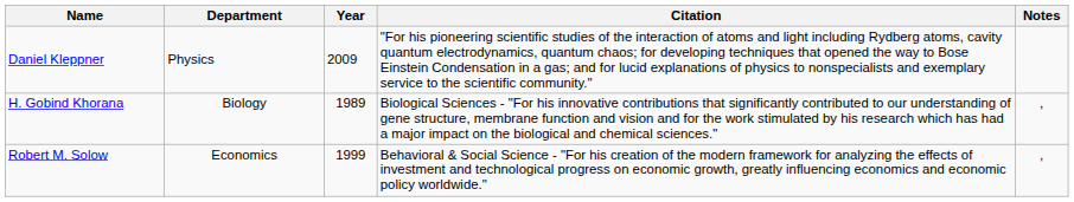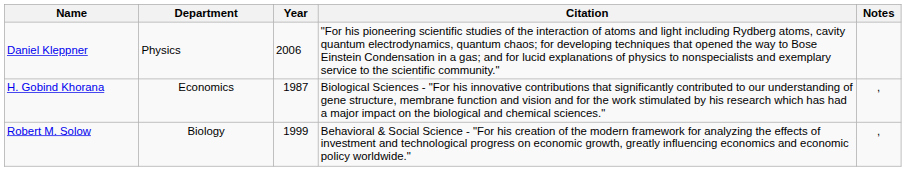Daniel Kleppner | Year: 2009 -> 2006
H. Gobind Khorana | Department: Biology -> Economics
H. Gobind Khorana | Year: 1989 -> 1987
Robert M. Solow | Department: Economics -> Biology
